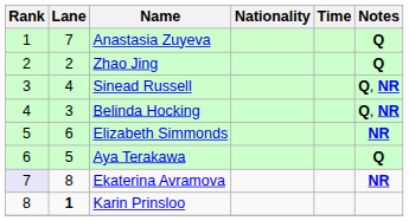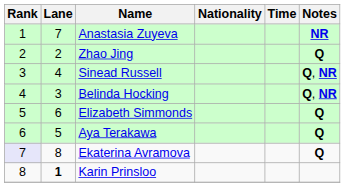Anastasia Zuyeva | Notes: Q -> NR
Elizabeth Simmonds | Notes: NR -> Q
Ekaterina Avramova | Notes: NR -> Q
